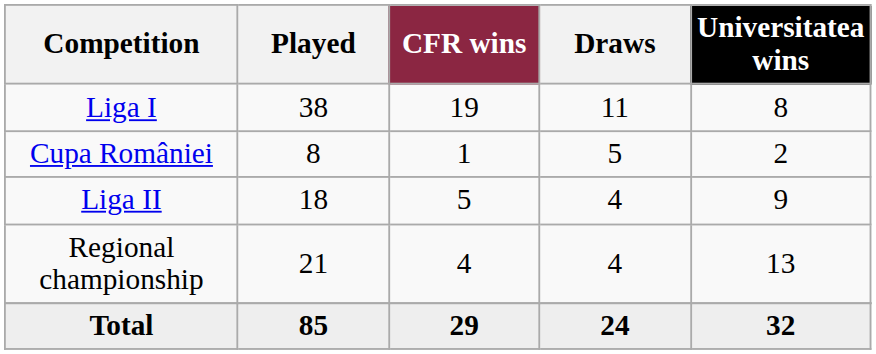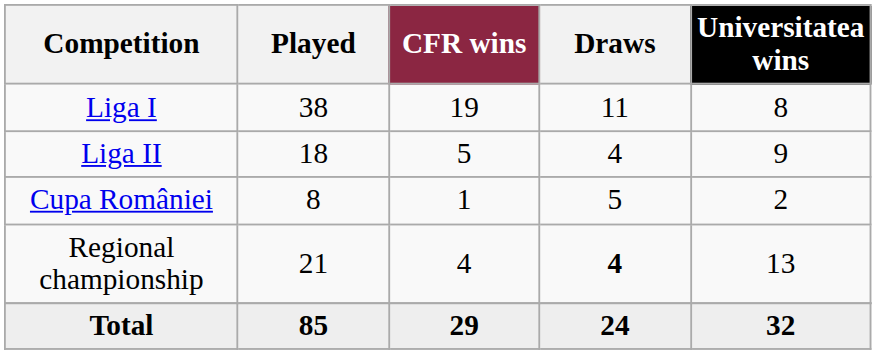rows swapped: Liga II <-> Cupa României
Regional championship | Draws: normal -> bold
